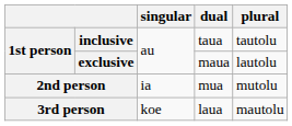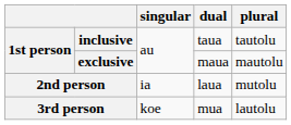exclusive | plural: lautolu -> mautolu
2nd person | dual: mua -> laua
3rd person | dual: laua -> mua
3rd person | plural: mautolu -> lautolu
